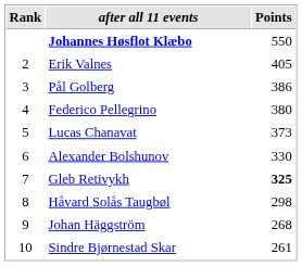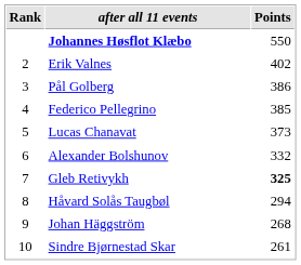Erik Valnes | Points: 405 -> 402
Federico Pellegrino | Points: 380 -> 385
Alexander Bolshunov | Points: 330 -> 332
Håvard Solås Taugbøl | Points: 298 -> 294
